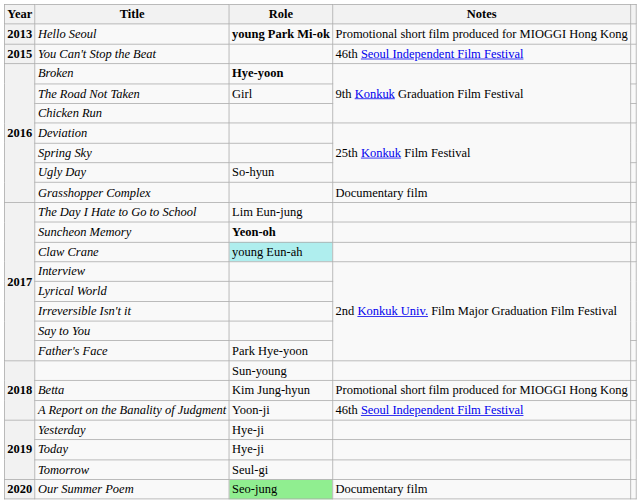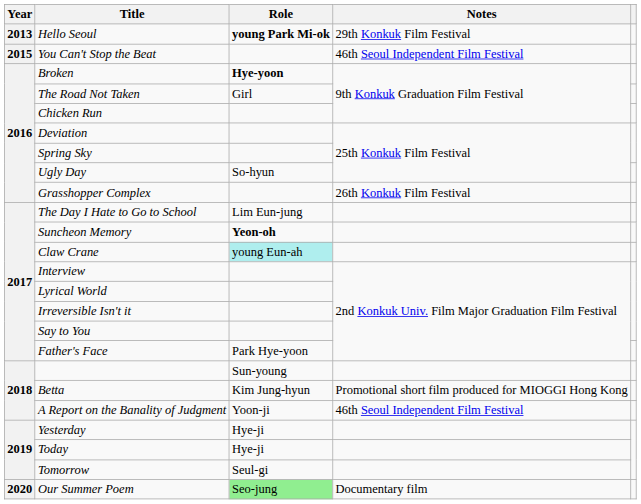Hello Seoul | Notes: Promotional short film produced for MIOGGI Hong Kong -> 29th Konkuk Film Festival
Grasshopper Complex | Notes: Documentary film -> 26th Konkuk Film Festival
